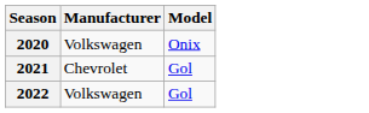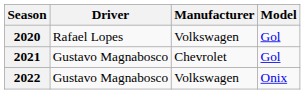+ column: Driver | Rafael Lopes | Gustavo Magnabosco | Gustavo Magnabosco
2020 | Model: Onix -> Gol
2022 | Model: Gol -> Onix
